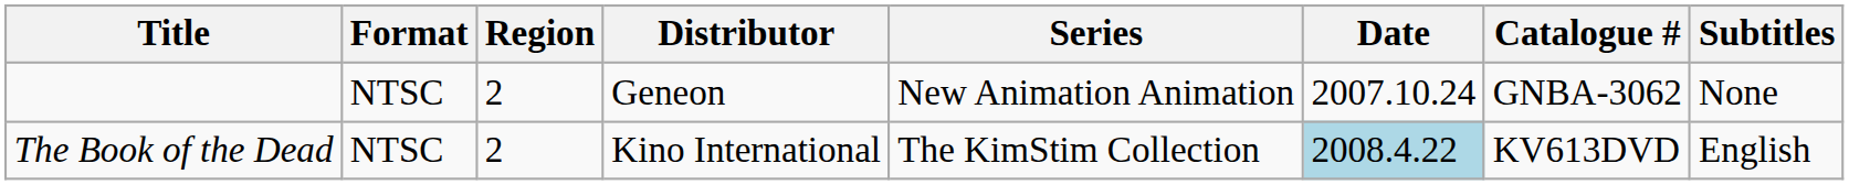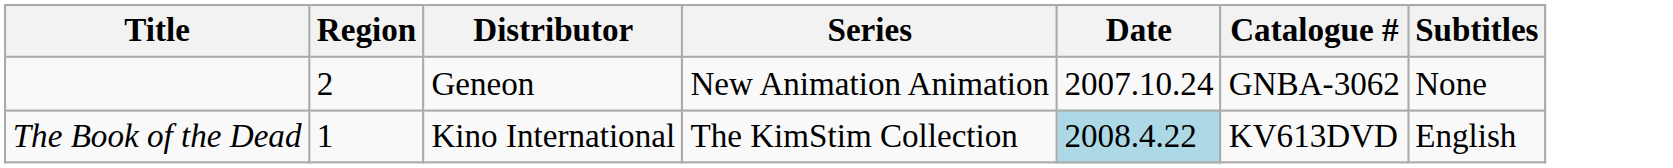- column: Format | NTSC | NTSC
The Book of the Dead | Region: 2 -> 1
